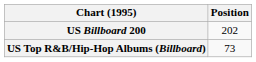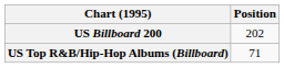US Top R&B/Hip-Hop Albums (Billboard) | Position: 73 -> 71
